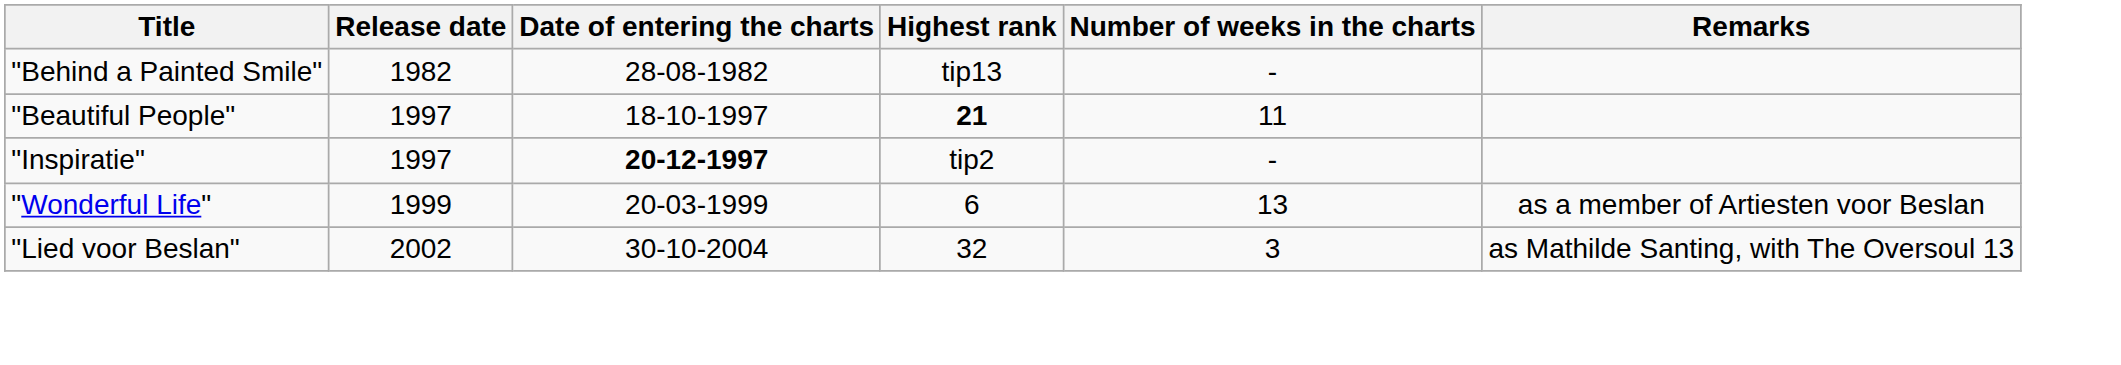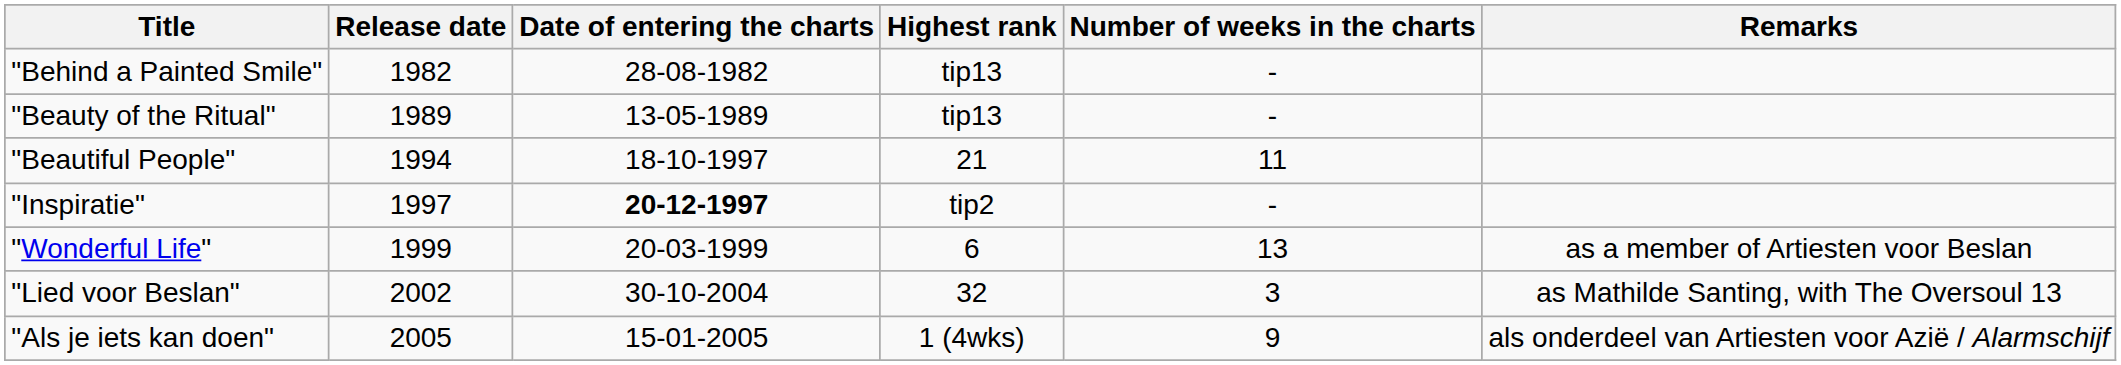+ row: "Beauty of the Ritual" | 1989 | 13-05-1989 | tip13 | -
"Beautiful People" | Release date: 1997 -> 1994
"Beautiful People" | Highest rank: bold -> normal
+ row: "Als je iets kan doen" | 2005 | 15-01-2005 | 1 (4wks) | 9 | als onderdeel van Artiesten voor Azië / Alarmschijf
